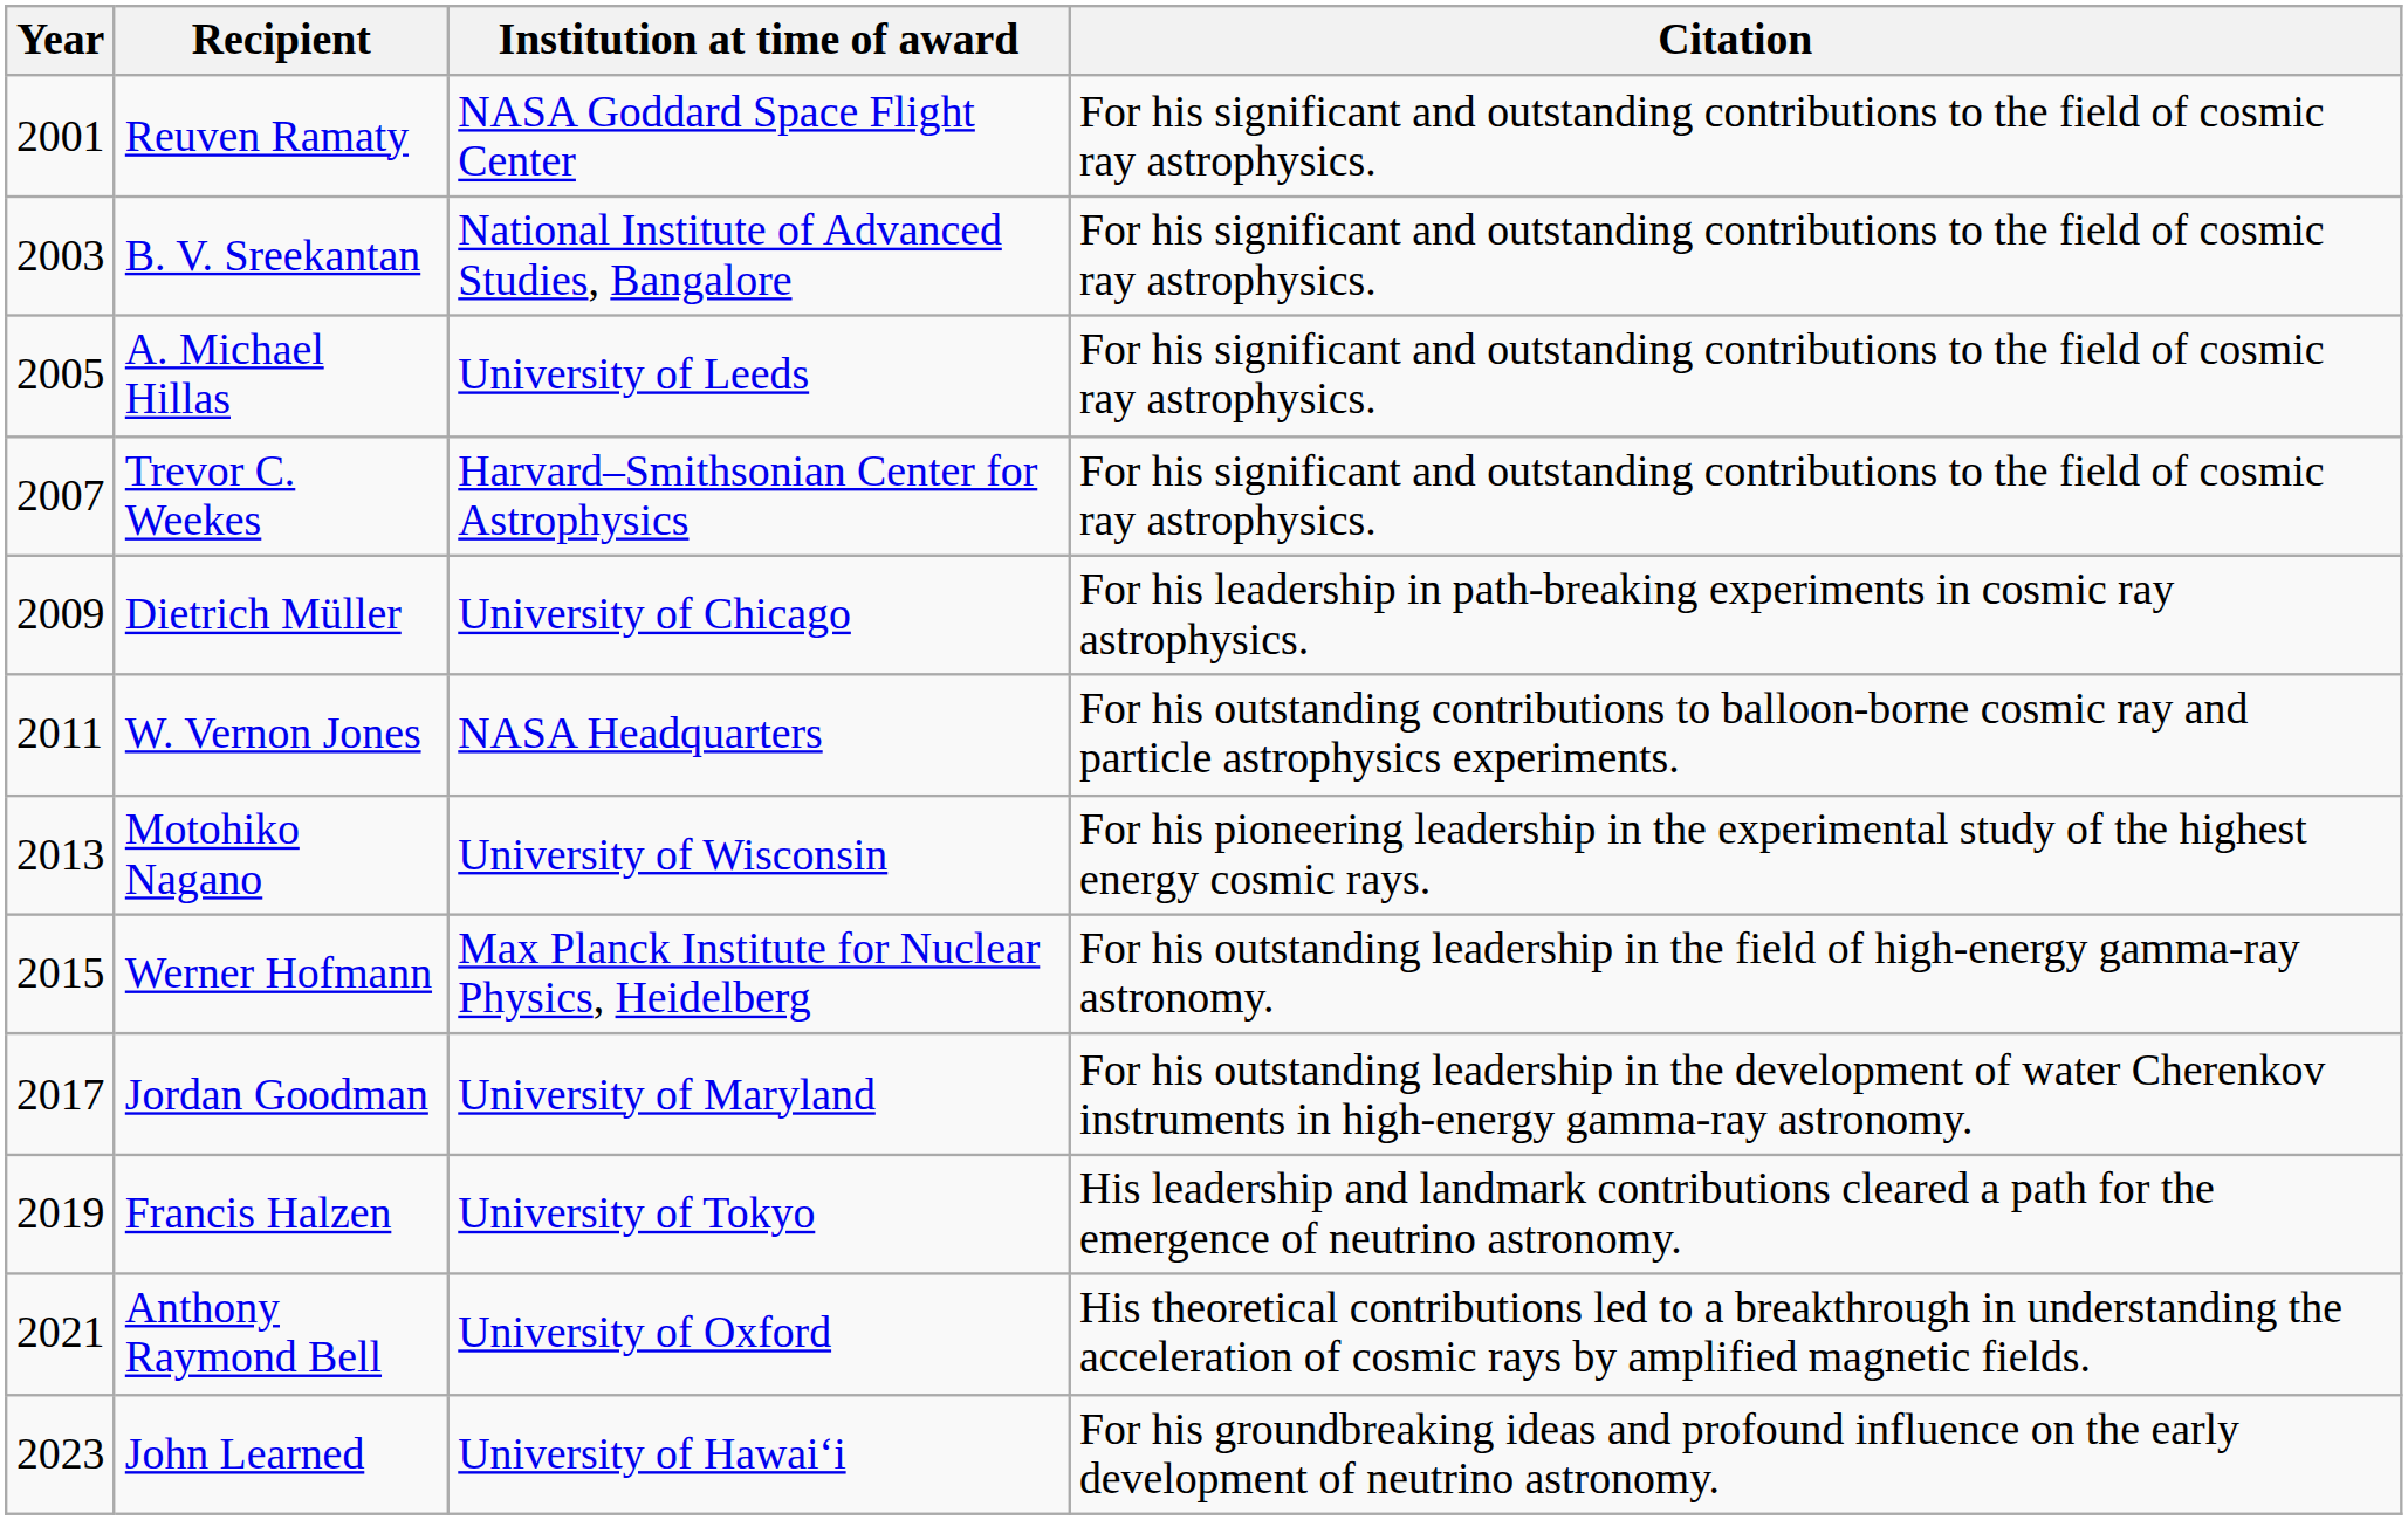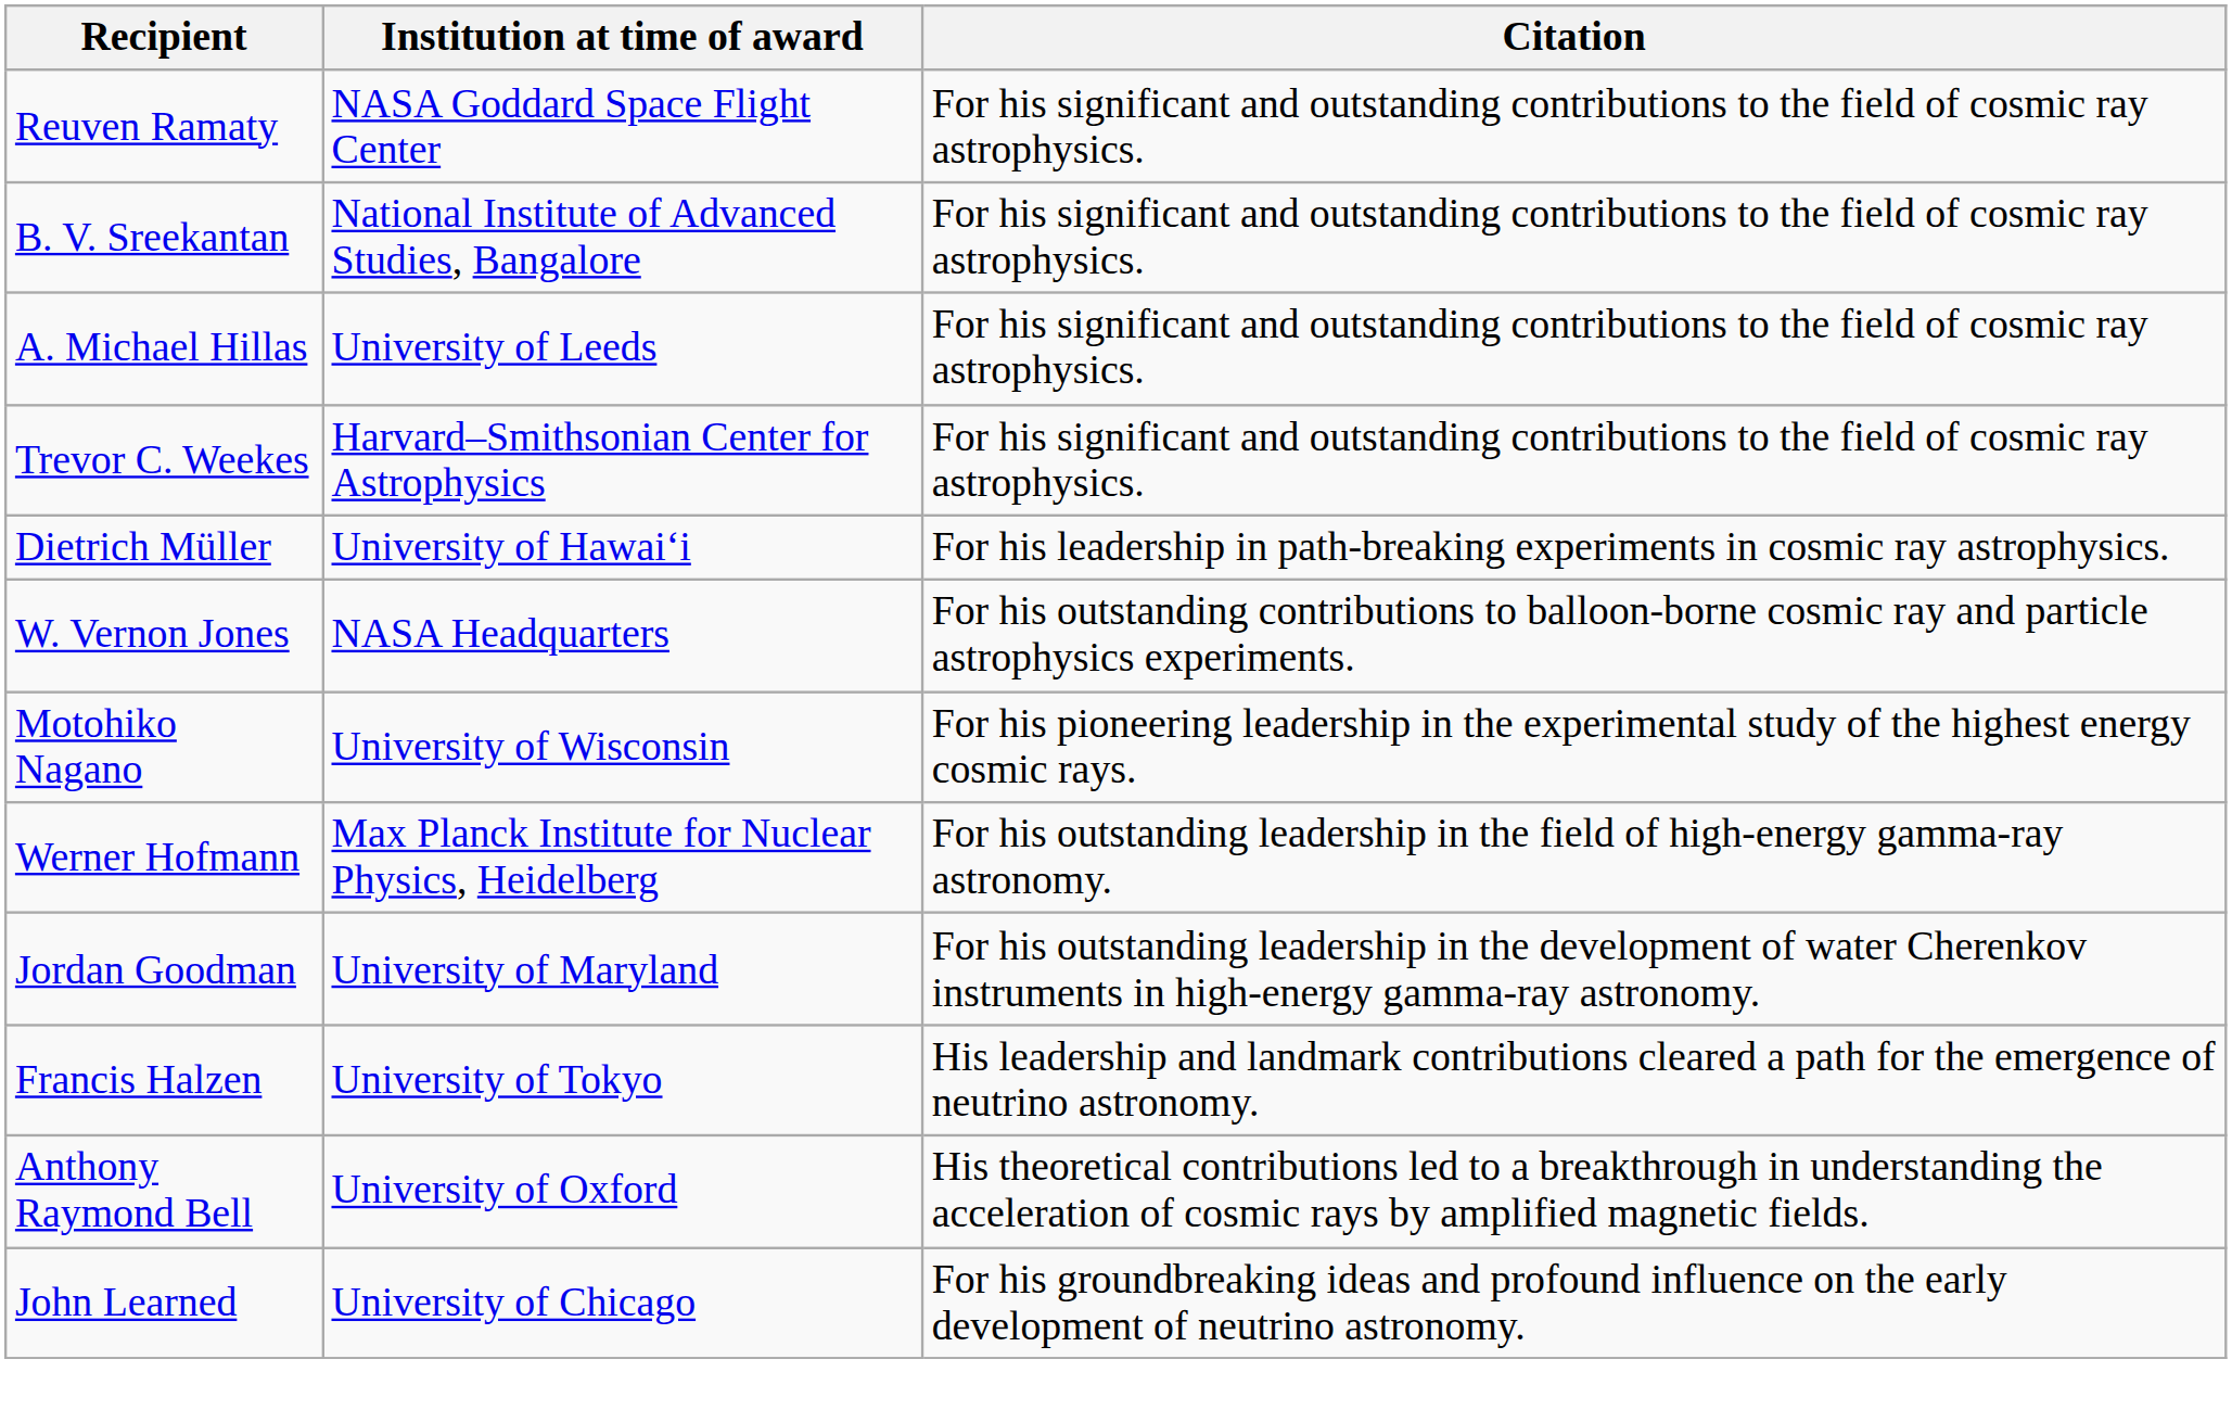- column: Year | 2001 | 2003 | 2005 | 2007 | 2009 | 2011 | 2013 | 2015 | 2017 | 2019 | 2021 | 2023
Dietrich Müller | Institution at time of award: University of Chicago -> University of Hawaiʻi
John Learned | Institution at time of award: University of Hawaiʻi -> University of Chicago
